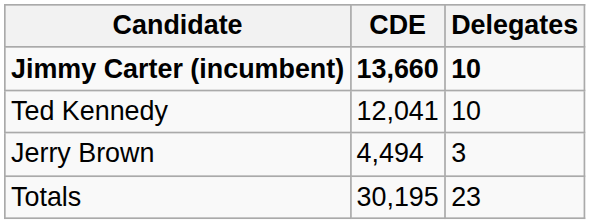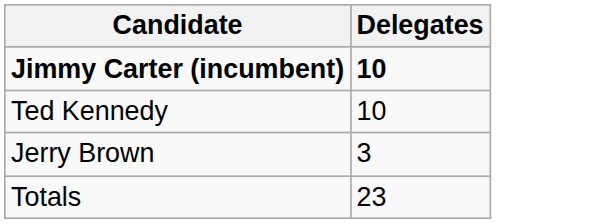- column: CDE | 13,660 | 12,041 | 4,494 | 30,195
